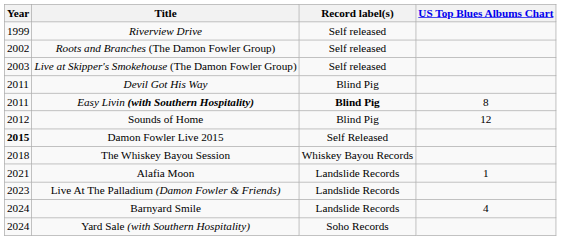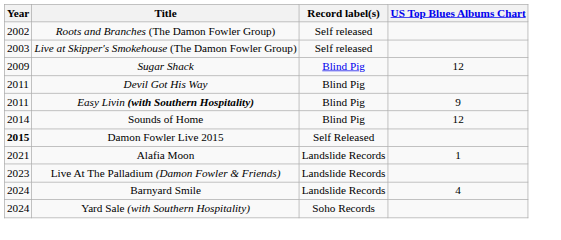- row: 1999 | Riverview Drive | Self released
+ row: 2009 | Sugar Shack | Blind Pig | 12
Easy Livin (with Southern Hospitality) | Record label(s): bold -> normal
Easy Livin (with Southern Hospitality) | US Top Blues Albums Chart: 8 -> 9
Sounds of Home | Year: 2012 -> 2014
- row: 2018 | The Whiskey Bayou Session | Whiskey Bayou Records
